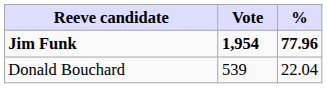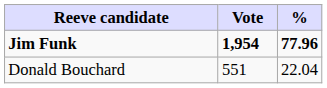Donald Bouchard | Vote: 539 -> 551
